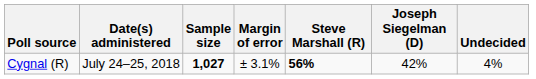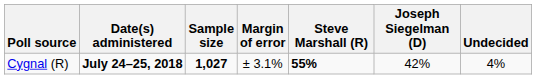Cygnal (R) | Date(s) administered: normal -> bold
Cygnal (R) | Steve Marshall (R): 56% -> 55%
